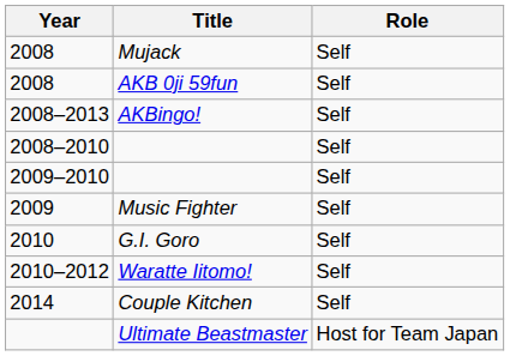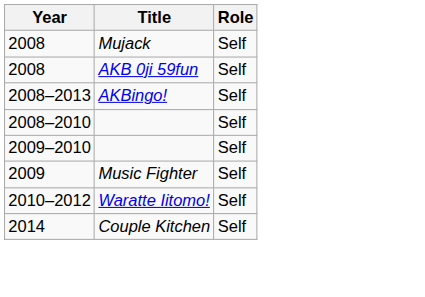- row: 2010 | G.I. Goro | Self
- row: Ultimate Beastmaster | Host for Team Japan
